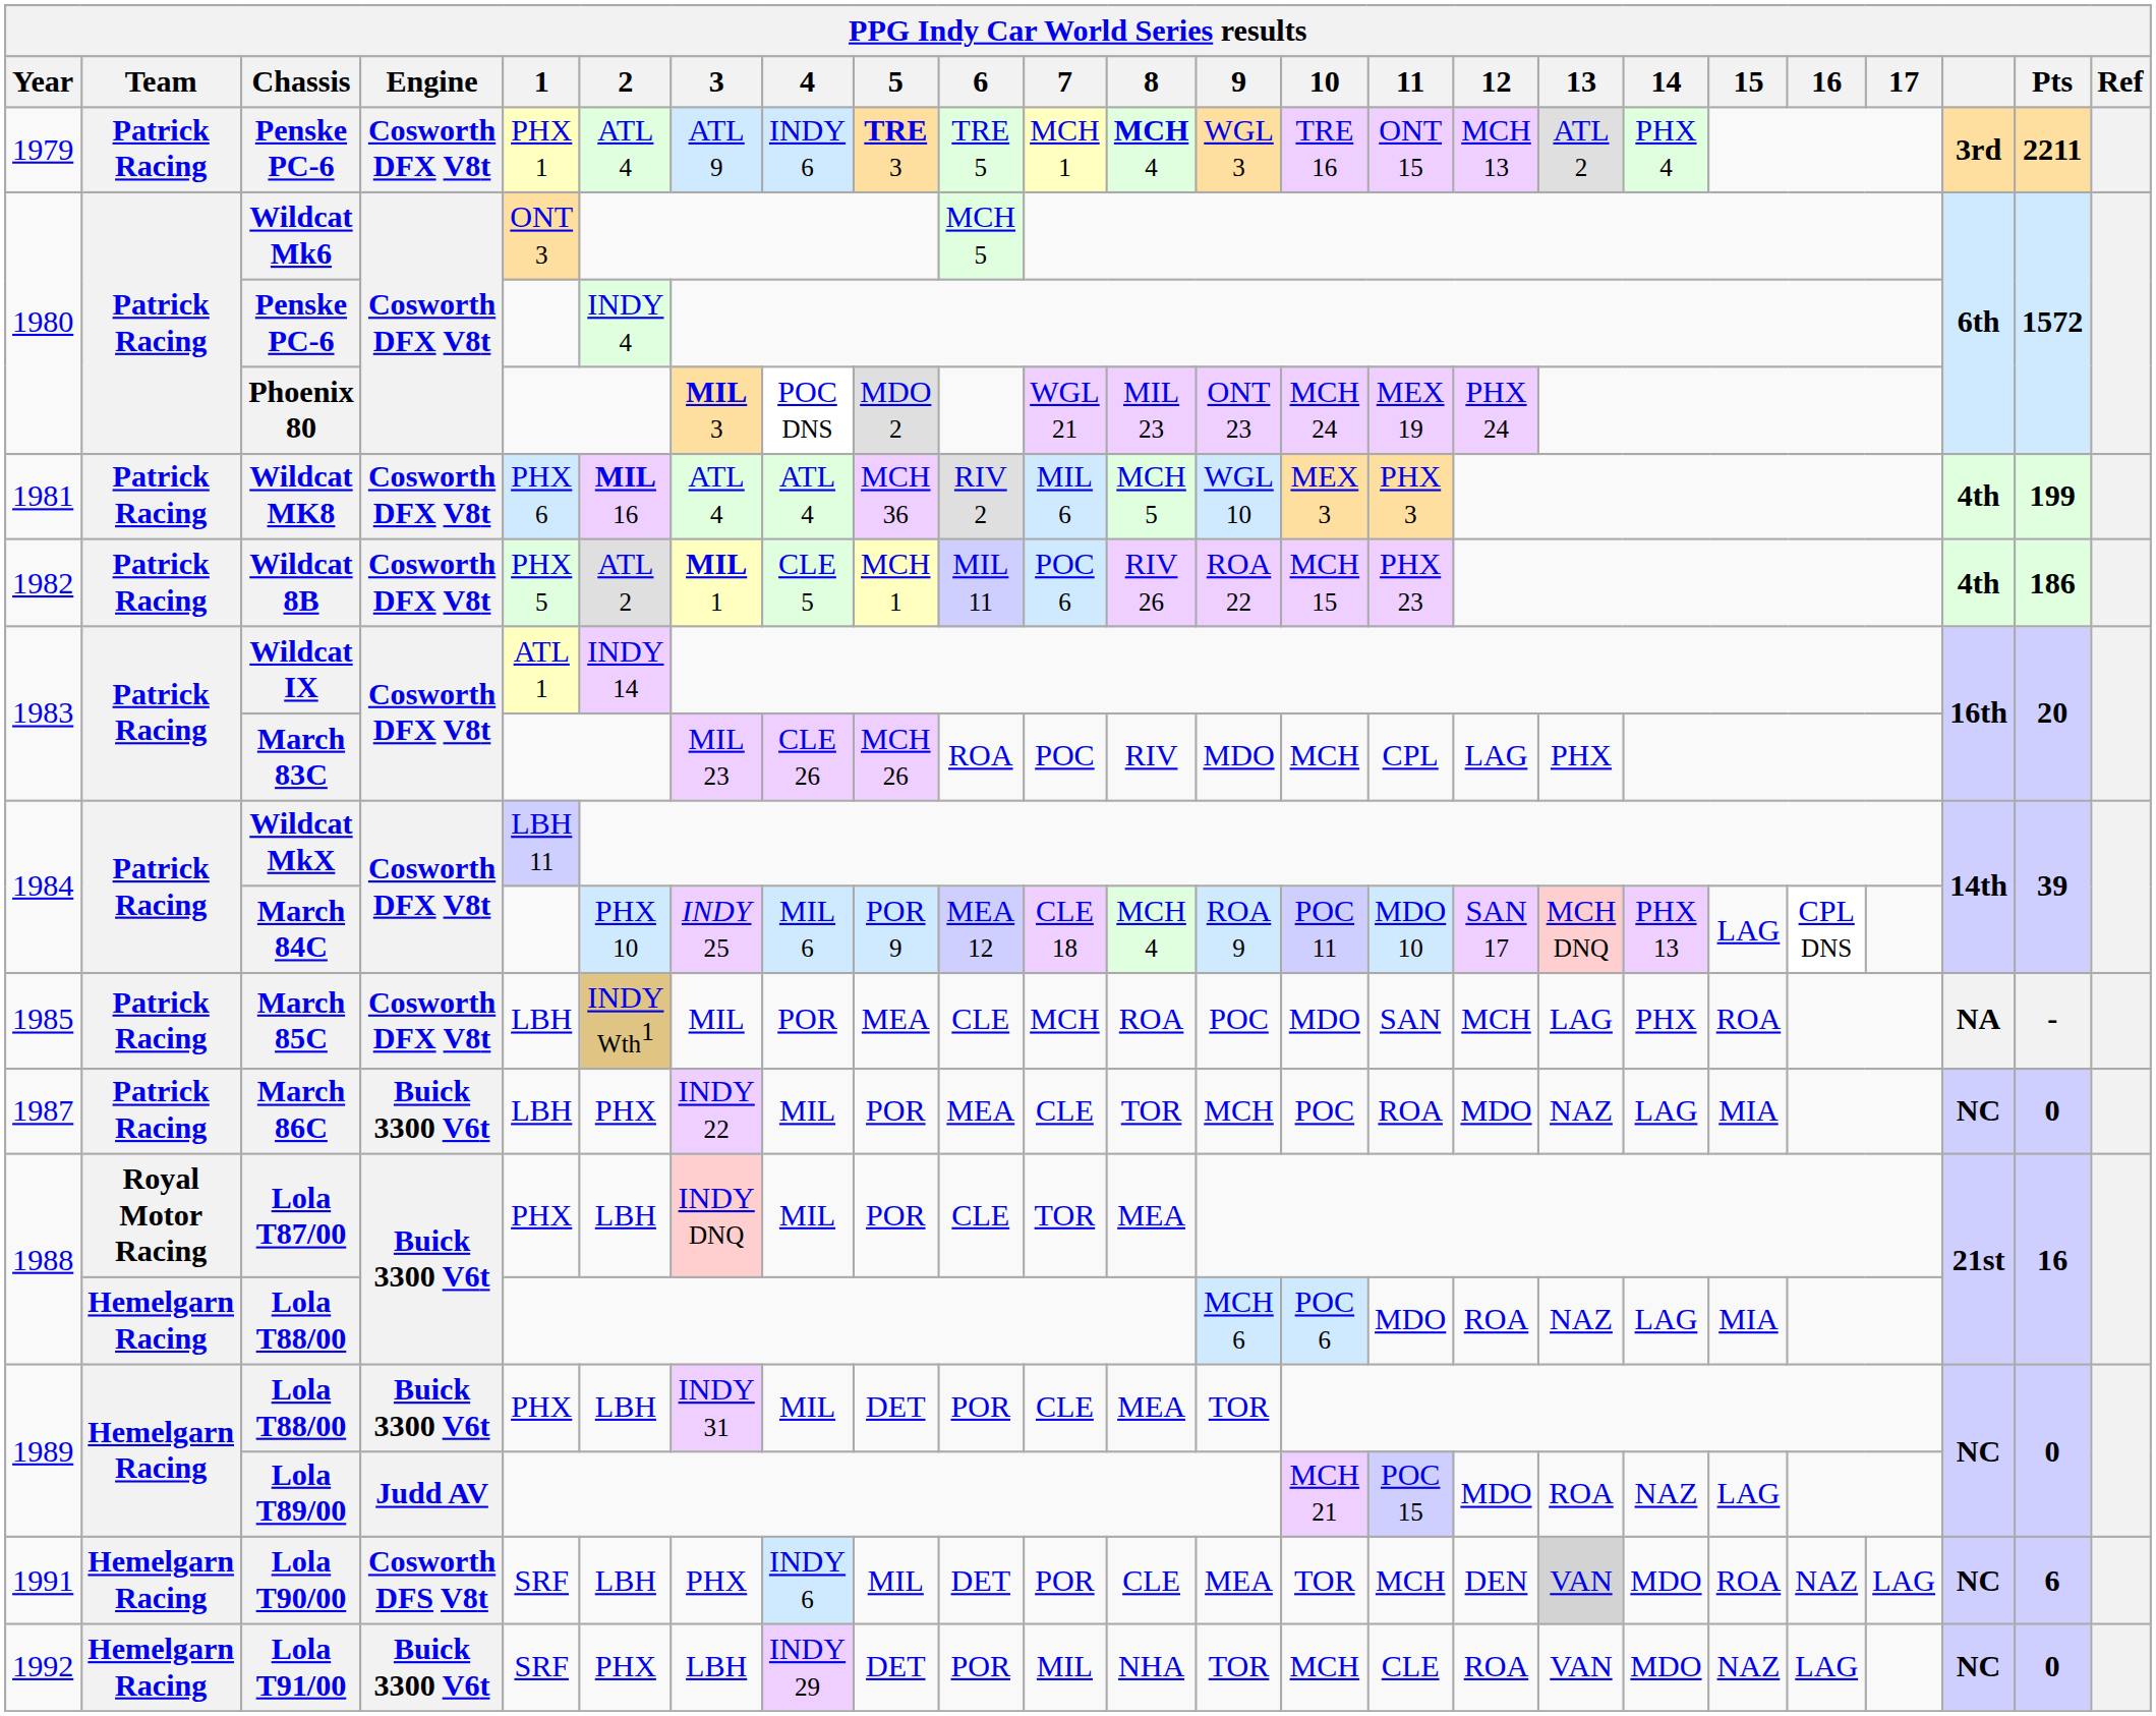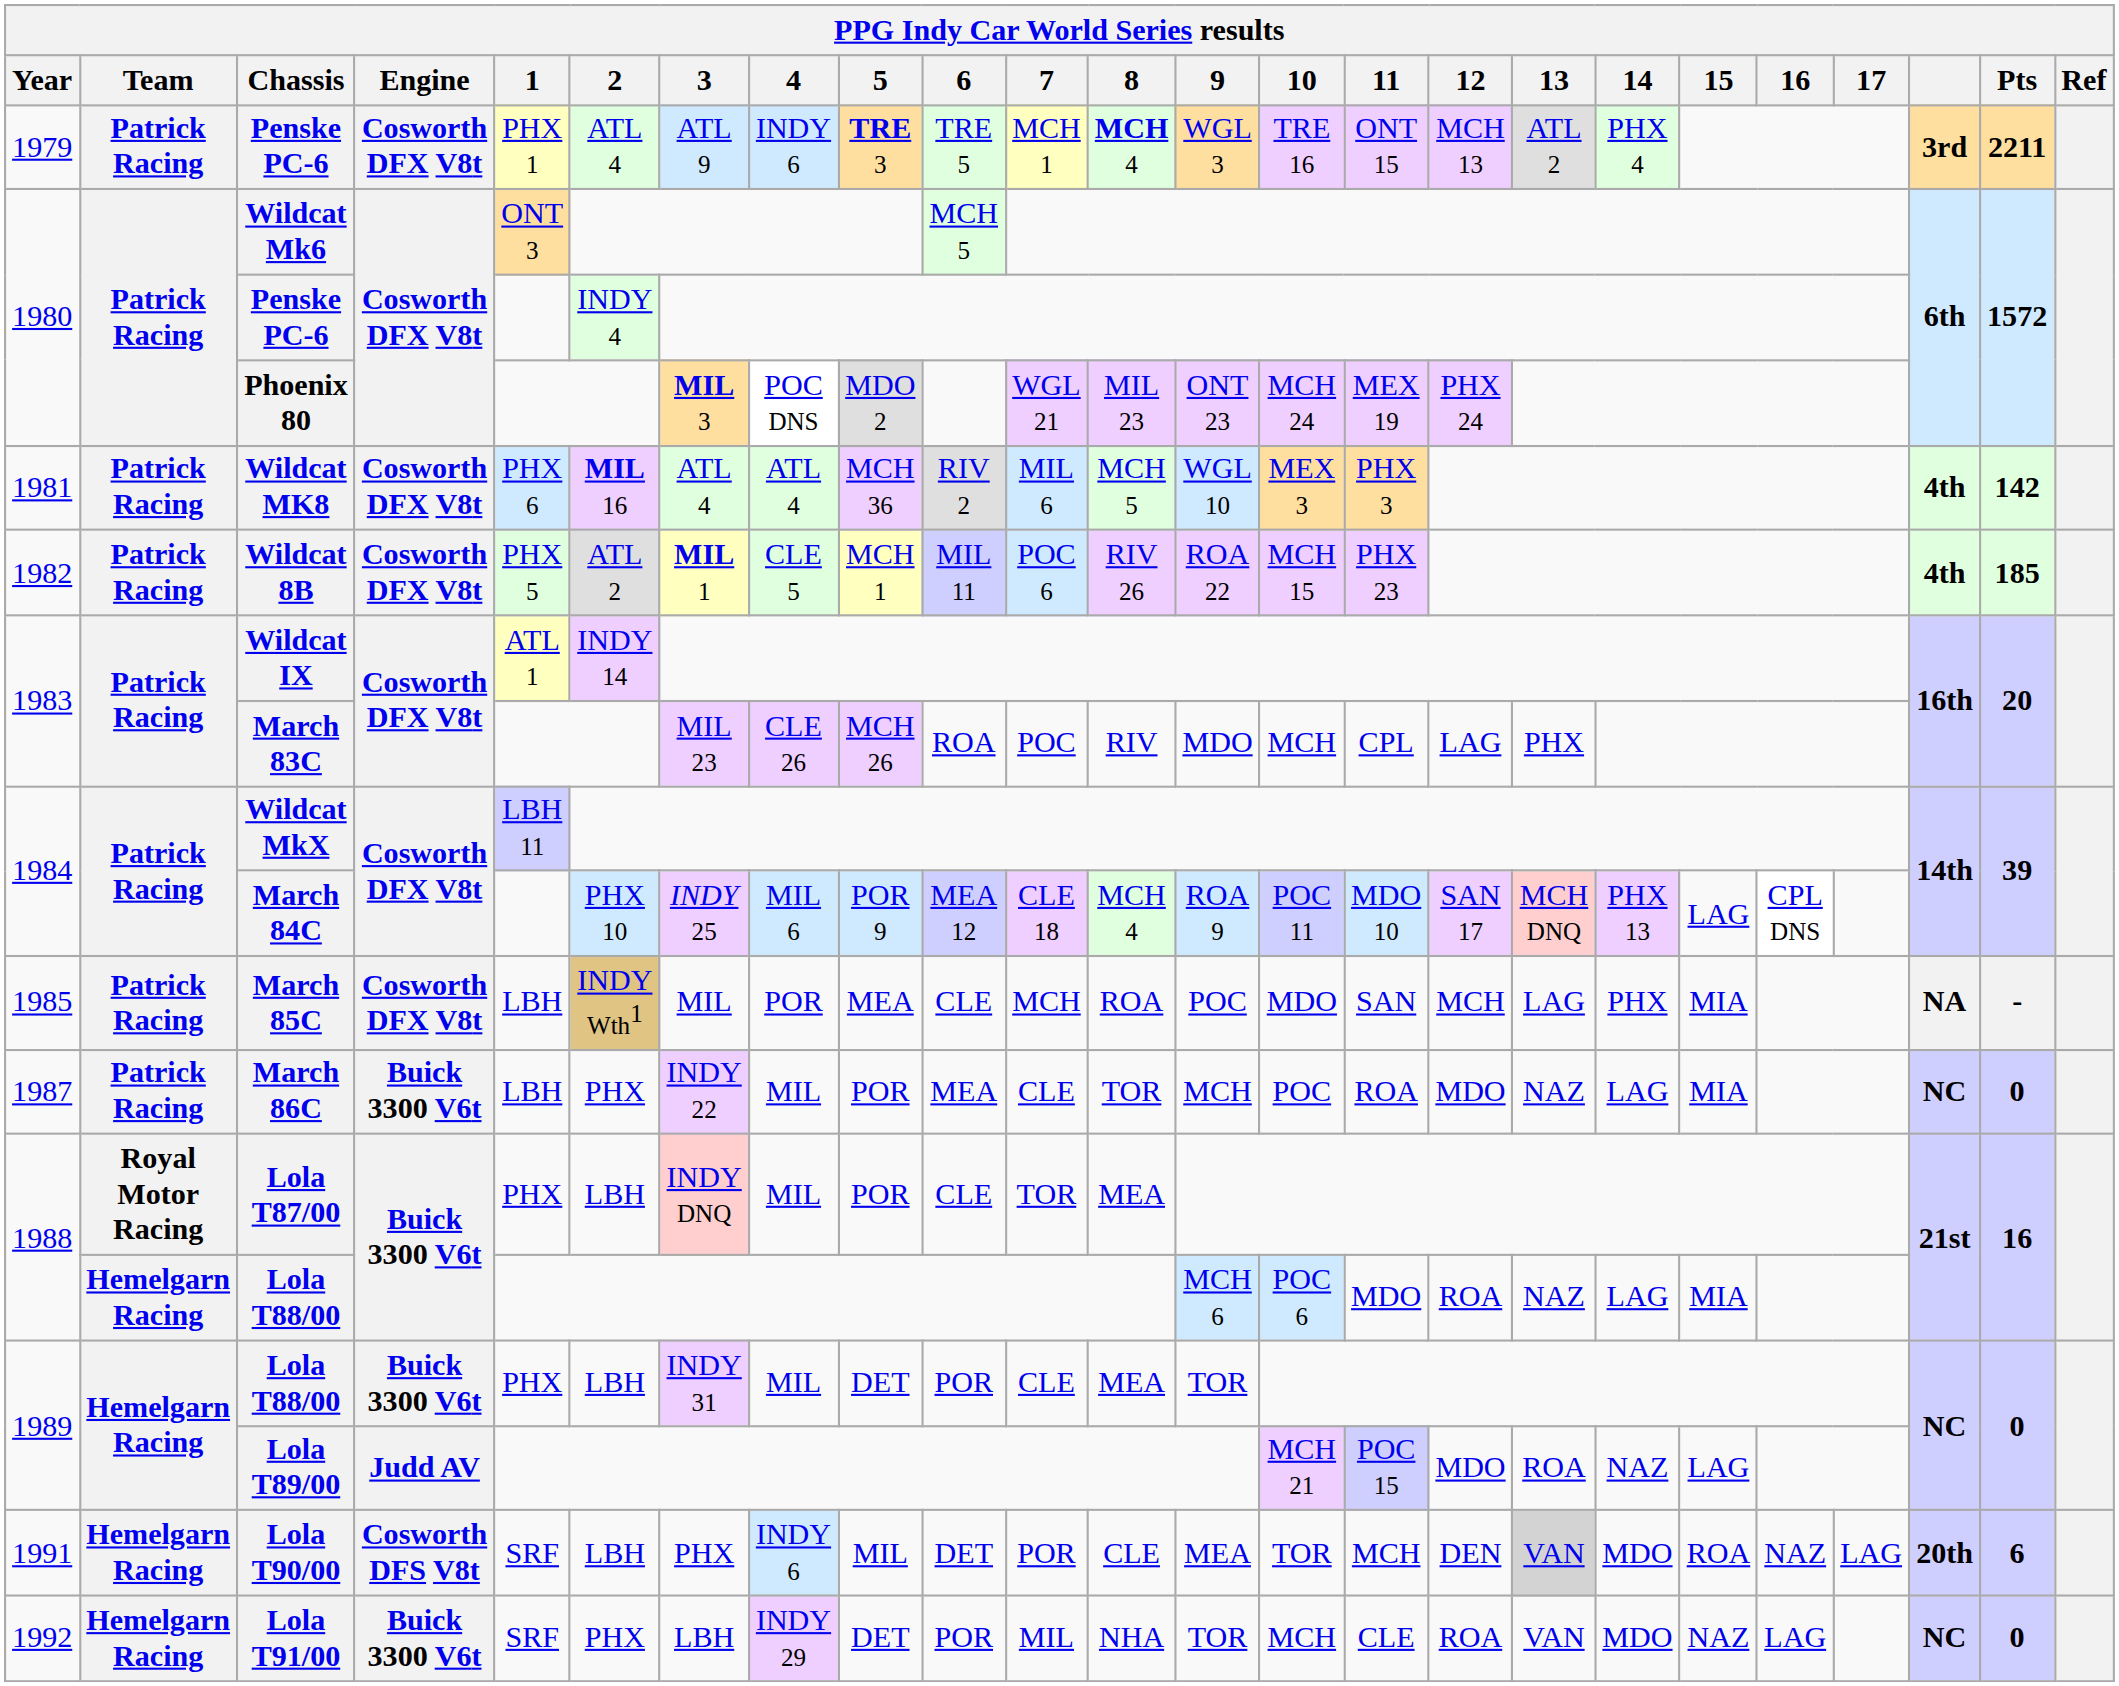Wildcat MK8 | Pts: 199 -> 142
Wildcat 8B | Pts: 186 -> 185
March 85C | 15: ROA -> MIA
Lola T90/00 | column 22: NC -> 20th
